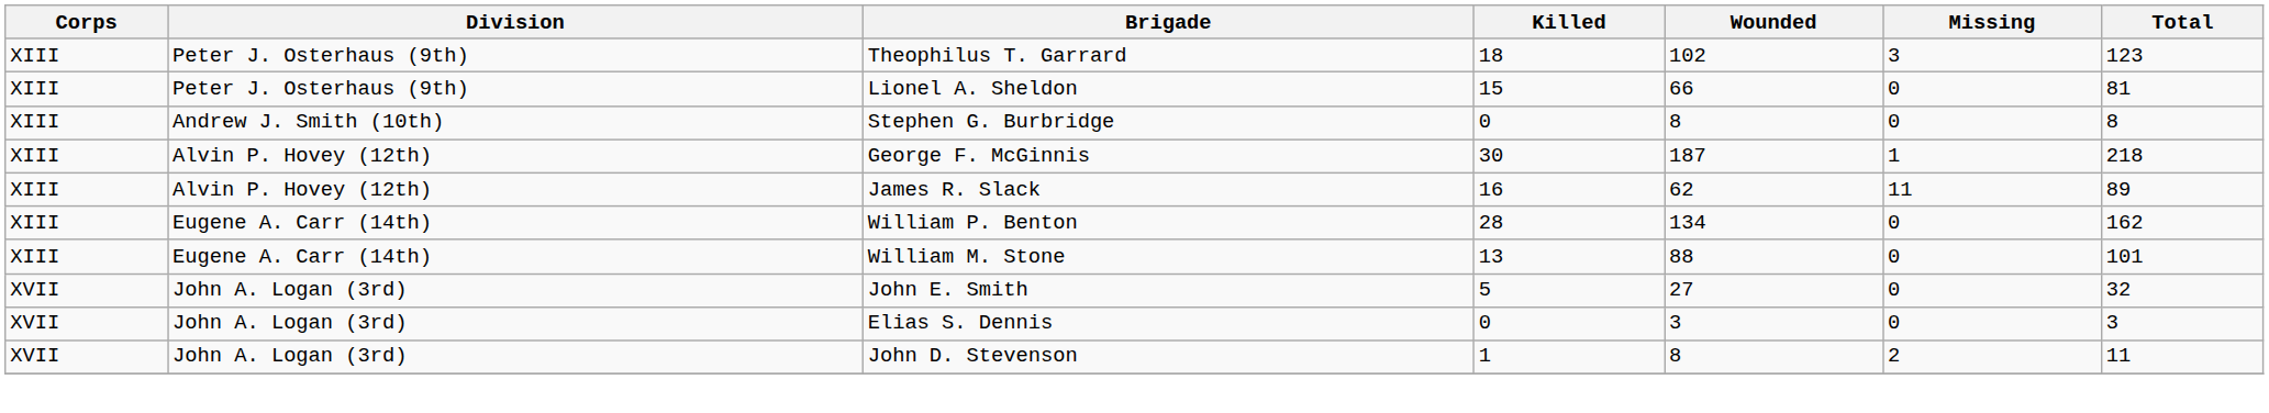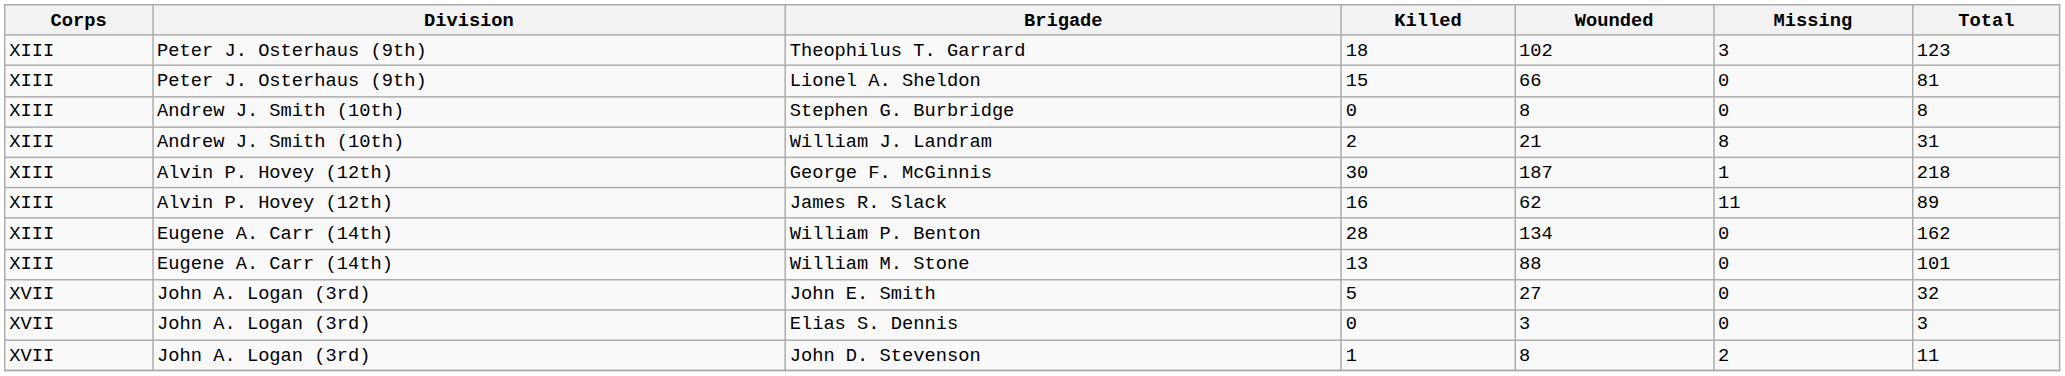+ row: XIII | Andrew J. Smith (10th) | William J. Landram | 2 | 21 | 8 | 31
